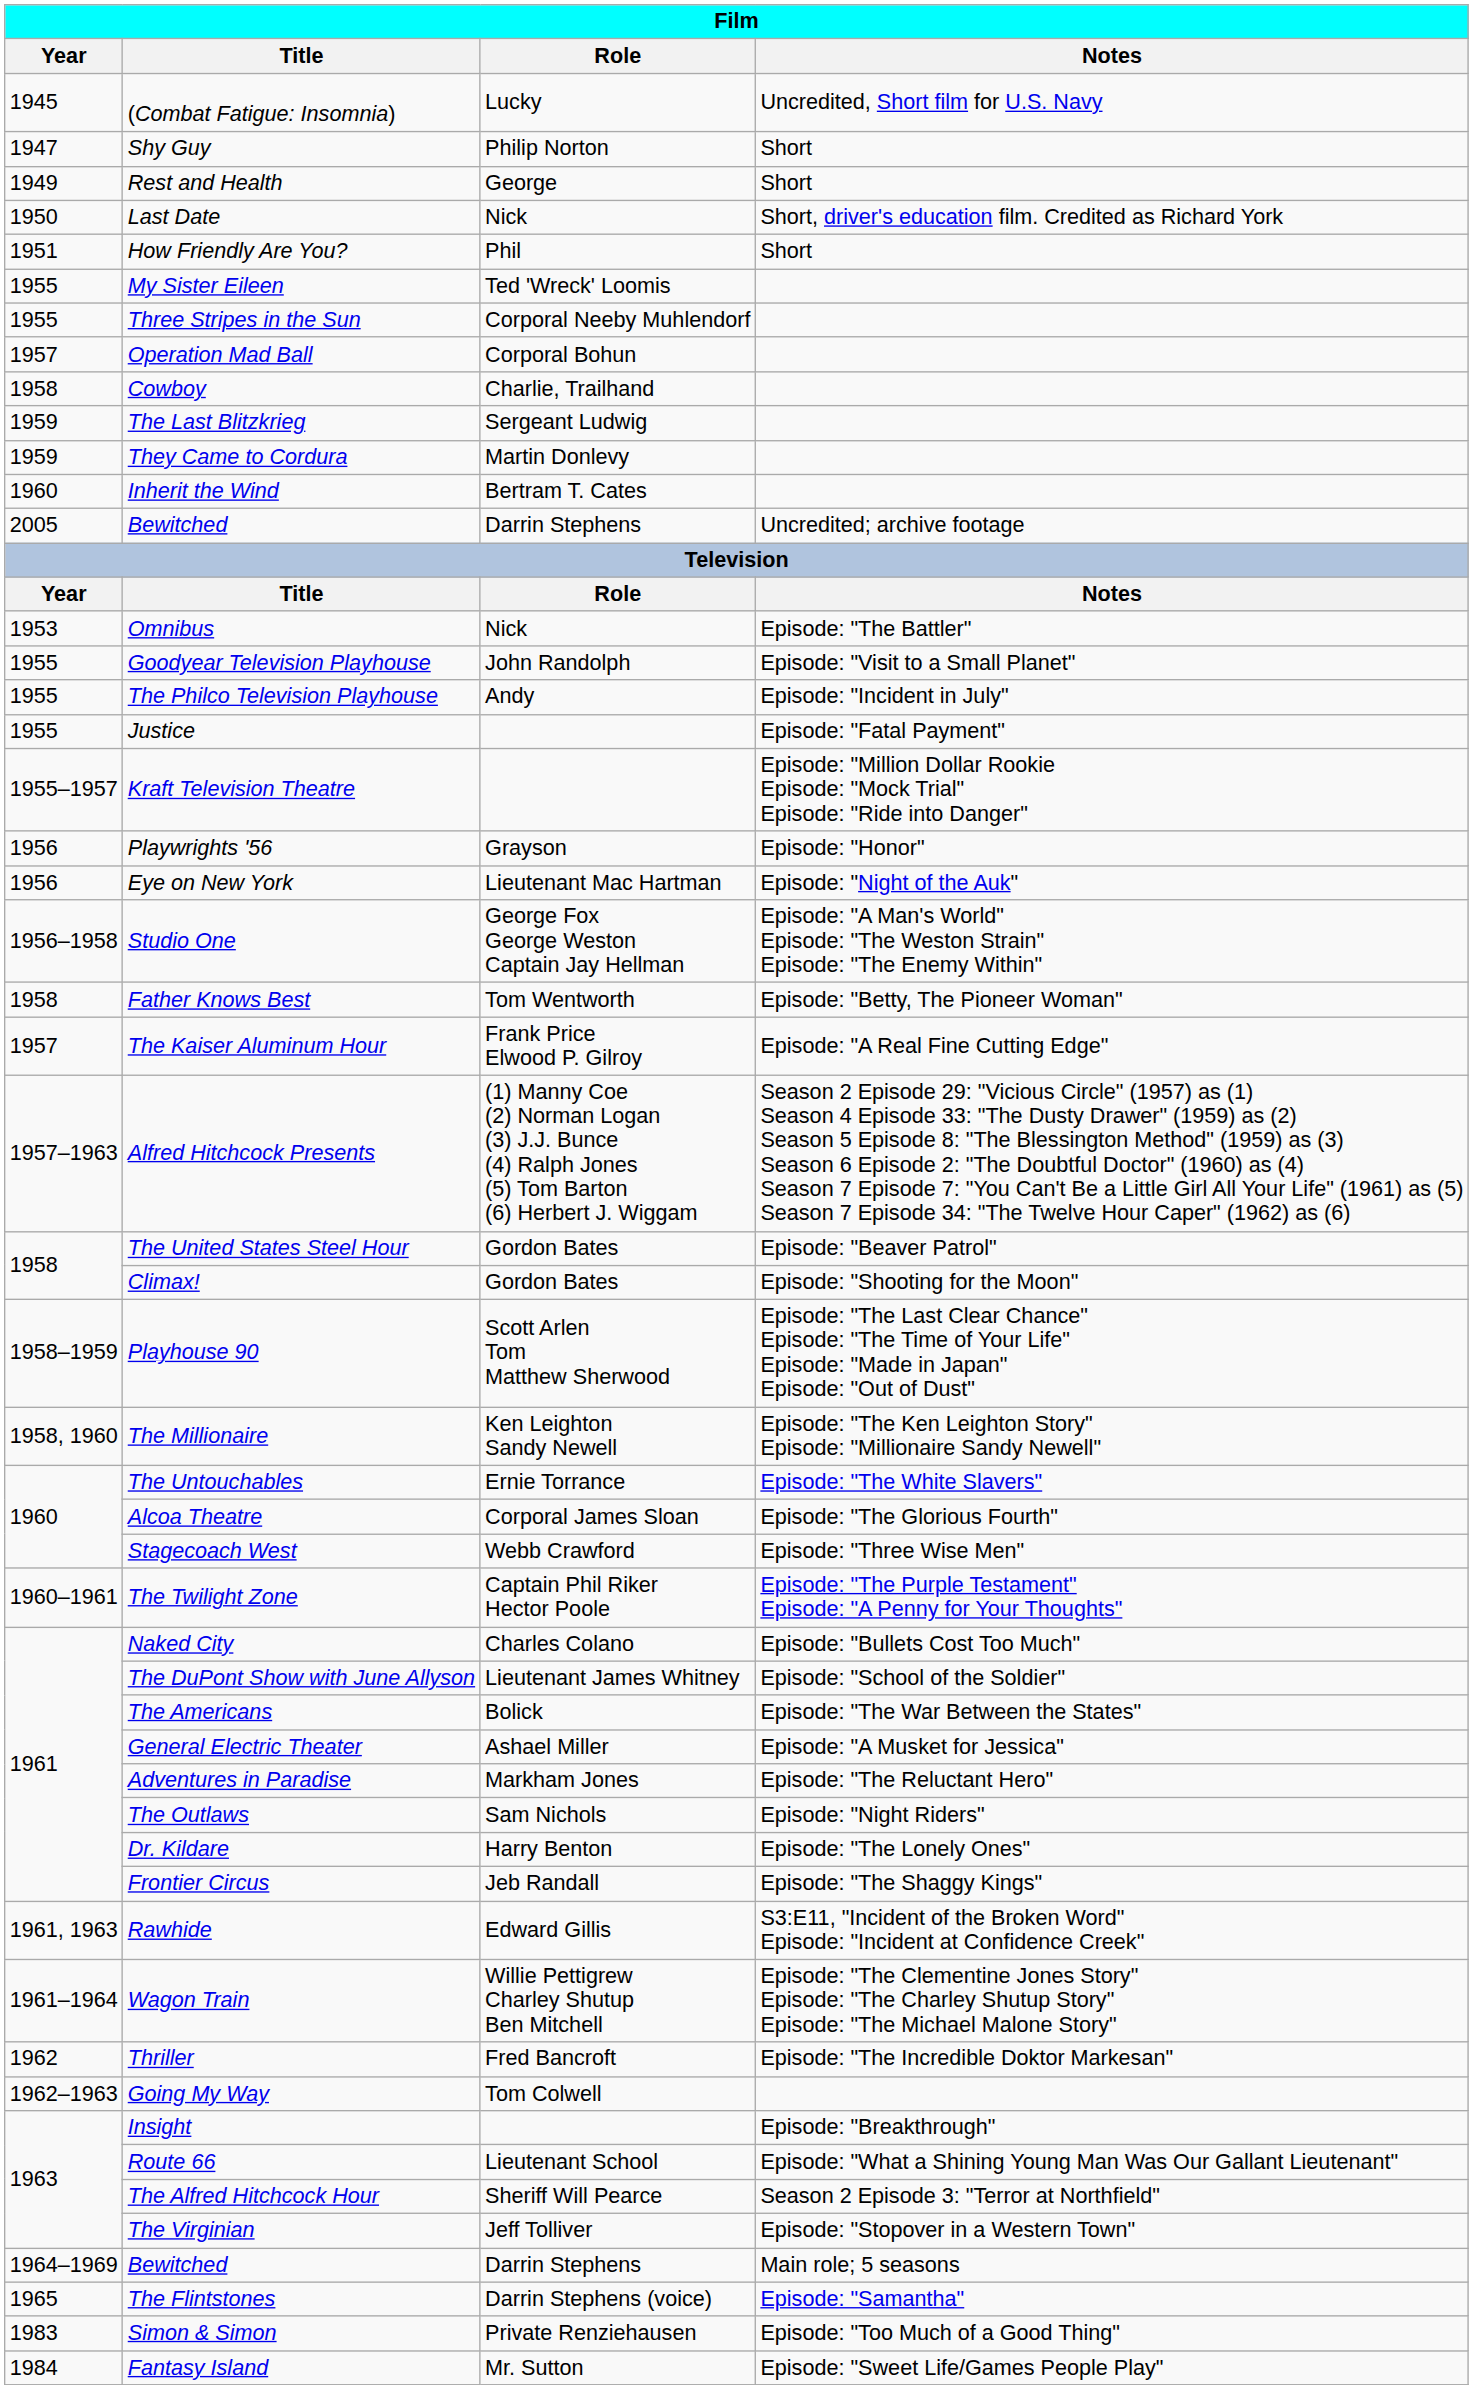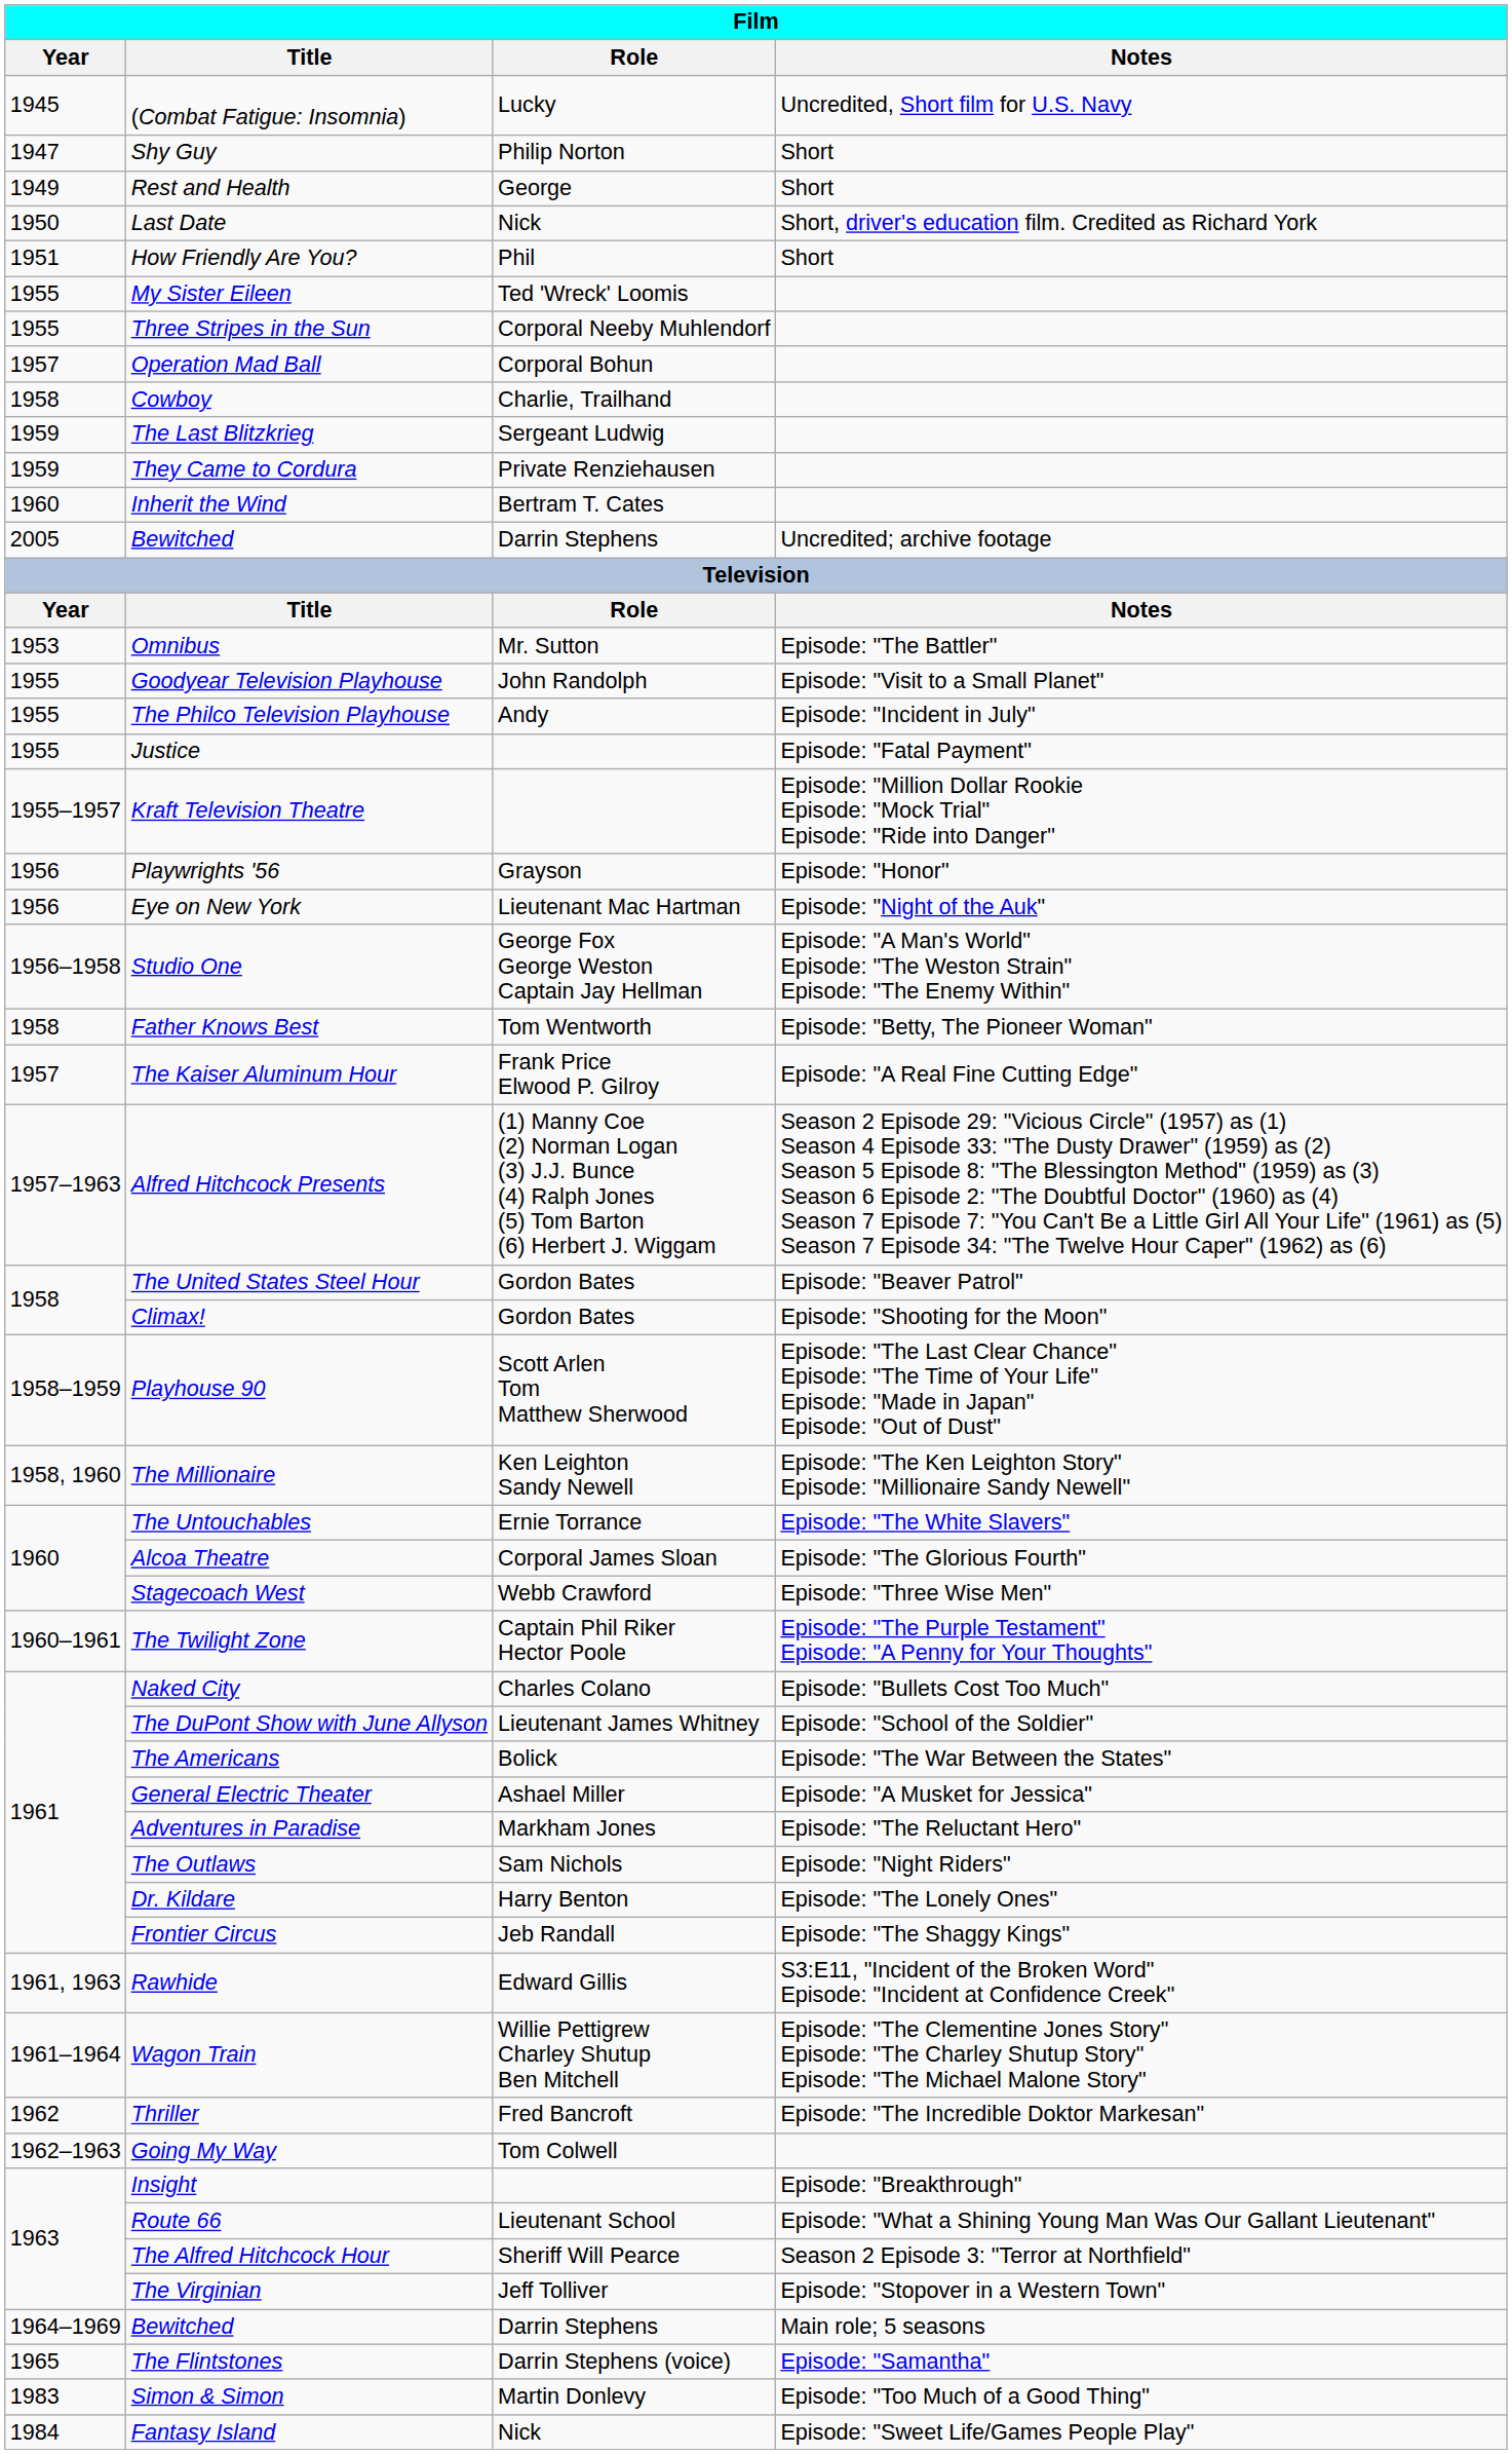They Came to Cordura | Role: Martin Donlevy -> Private Renziehausen
Omnibus | Role: Nick -> Mr. Sutton
Simon & Simon | Role: Private Renziehausen -> Martin Donlevy
Fantasy Island | Role: Mr. Sutton -> Nick
